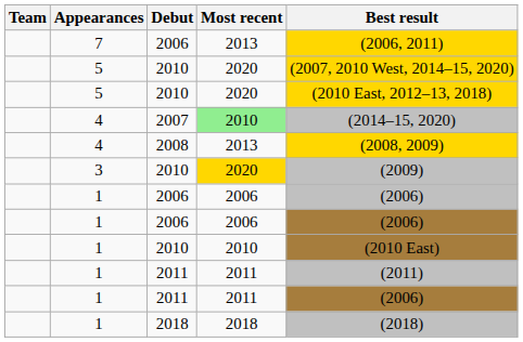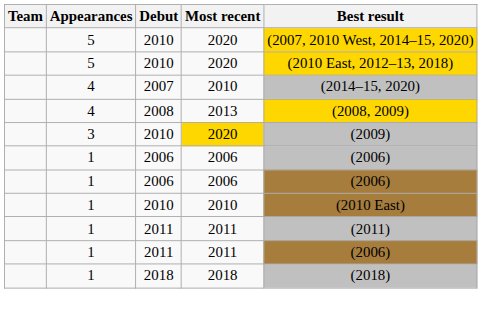- row: 7 | 2006 | 2013 | (2006, 2011)
2007 | Most recent: lightgreen background -> no background
